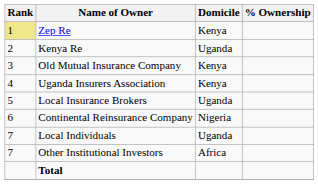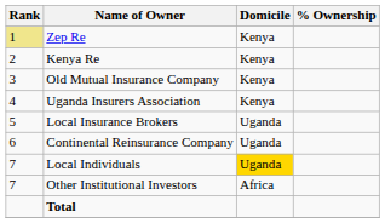Kenya Re | Domicile: Uganda -> Kenya
Continental Reinsurance Company | Domicile: Nigeria -> Uganda
Local Individuals | Domicile: no background -> gold background
